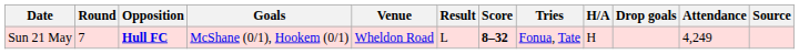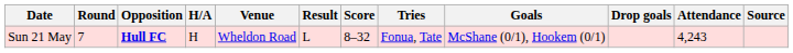columns swapped: H/A <-> Goals
Sun 21 May | Score: bold -> normal
Sun 21 May | Attendance: 4,249 -> 4,243
